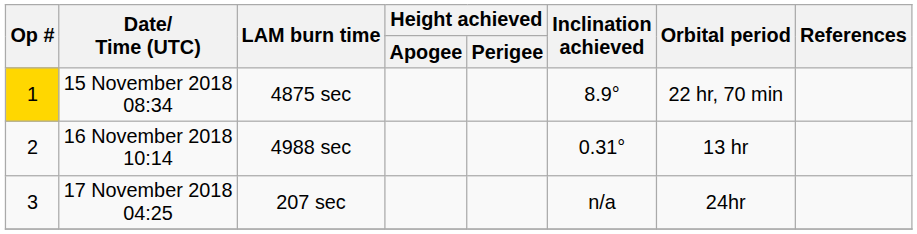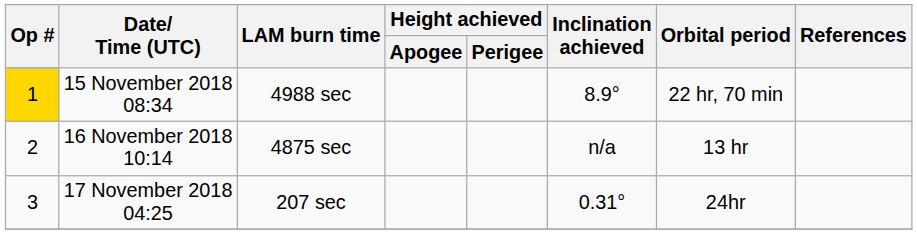15 November 2018 08:34 | LAM burn time: 4875 sec -> 4988 sec
16 November 2018 10:14 | LAM burn time: 4988 sec -> 4875 sec
16 November 2018 10:14 | Inclination achieved: 0.31° -> n/a
17 November 2018 04:25 | Inclination achieved: n/a -> 0.31°
